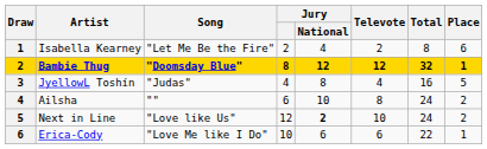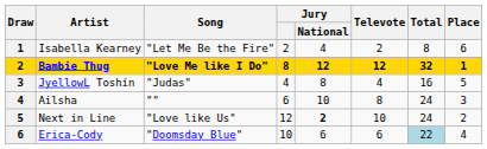Bambie Thug | Song: "Doomsday Blue" -> "Love Me like I Do"
Ailsha | Place: 2 -> 3
Erica-Cody | Song: "Love Me like I Do" -> "Doomsday Blue"
Erica-Cody | Total: no background -> lightblue background
Erica-Cody | Place: 1 -> 4
